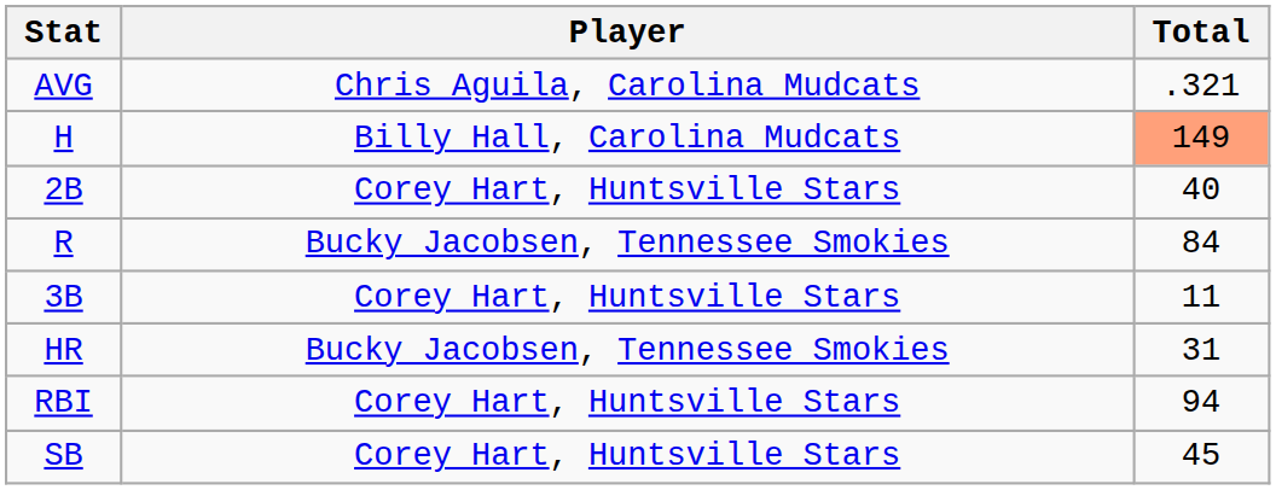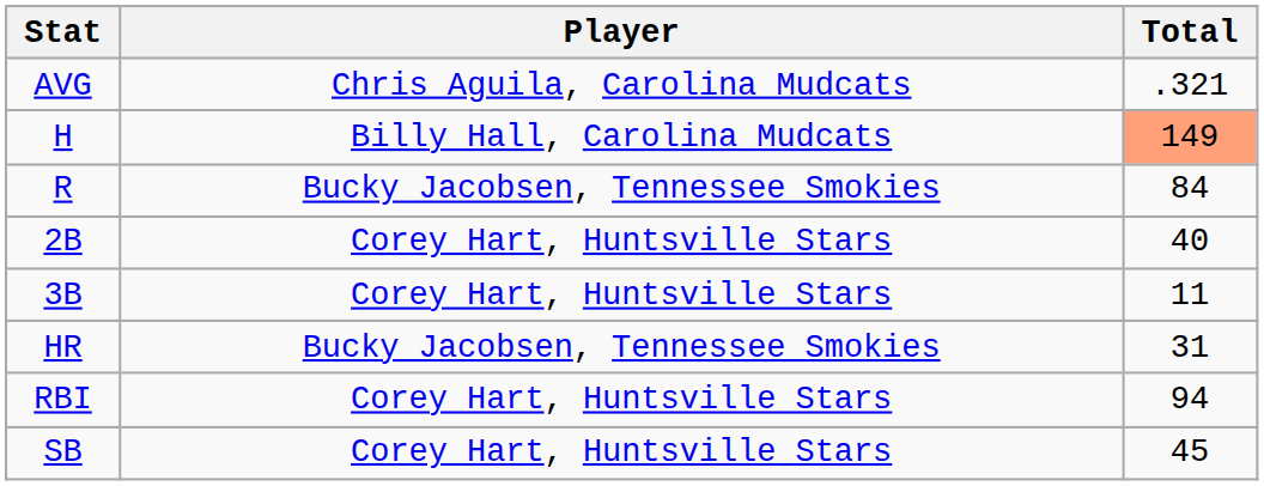rows swapped: R <-> 2B
